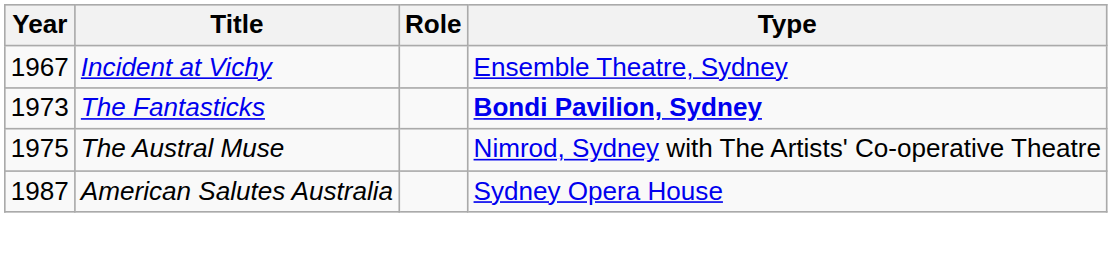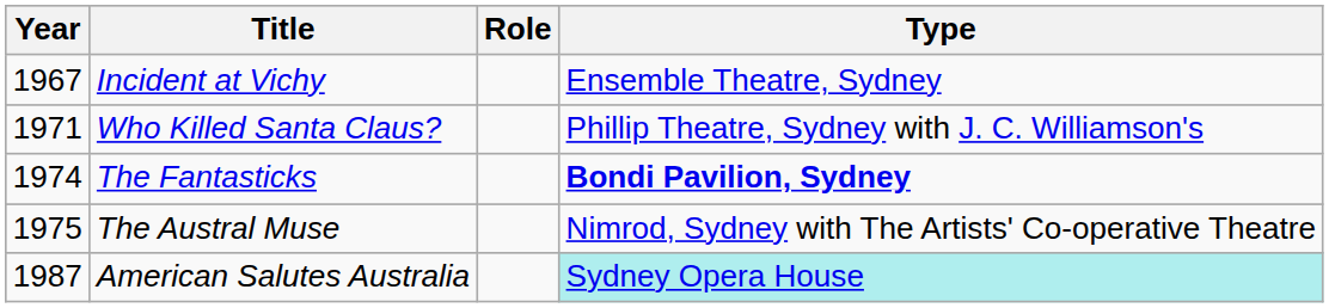+ row: 1971 | Who Killed Santa Claus? | Phillip Theatre, Sydney with J. C. Williamson's
The Fantasticks | Year: 1973 -> 1974
American Salutes Australia | Type: no background -> paleturquoise background
